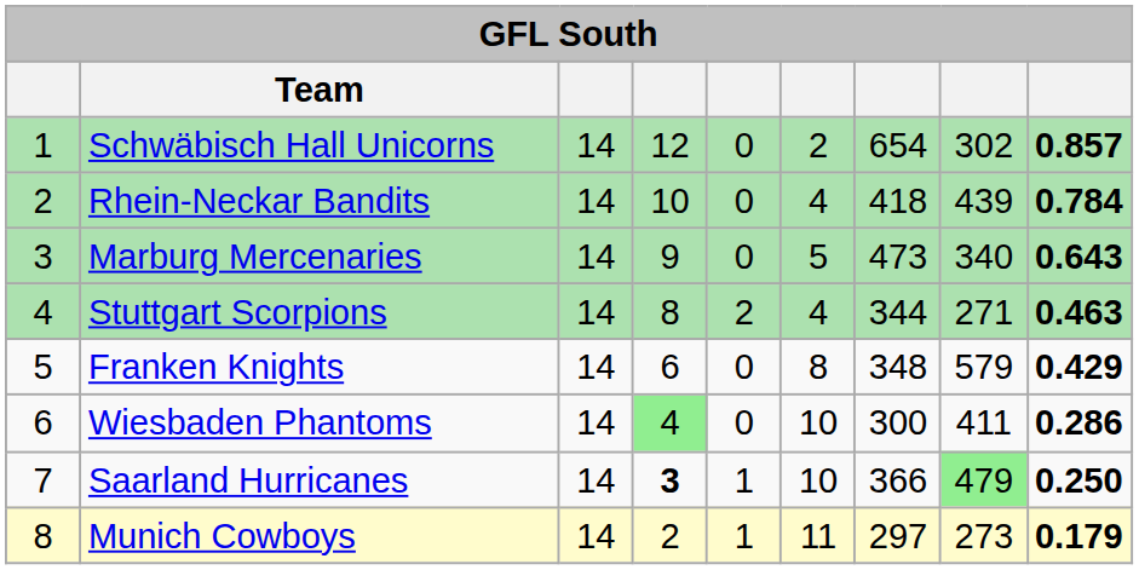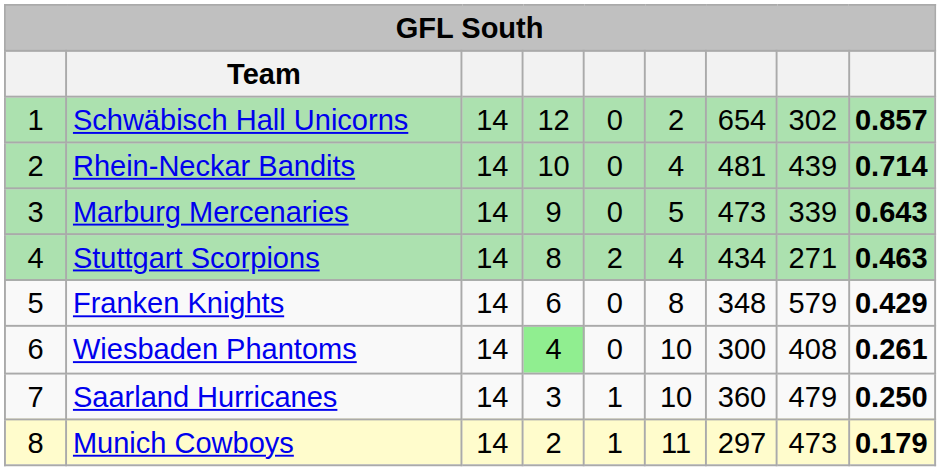Rhein-Neckar Bandits | column 7: 418 -> 481
Rhein-Neckar Bandits | column 9: 0.784 -> 0.714
Marburg Mercenaries | column 8: 340 -> 339
Stuttgart Scorpions | column 7: 344 -> 434
Wiesbaden Phantoms | column 8: 411 -> 408
Wiesbaden Phantoms | column 9: 0.286 -> 0.261
Saarland Hurricanes | column 4: bold -> normal
Saarland Hurricanes | column 7: 366 -> 360
Saarland Hurricanes | column 8: lightgreen background -> no background
Munich Cowboys | column 8: 273 -> 473
